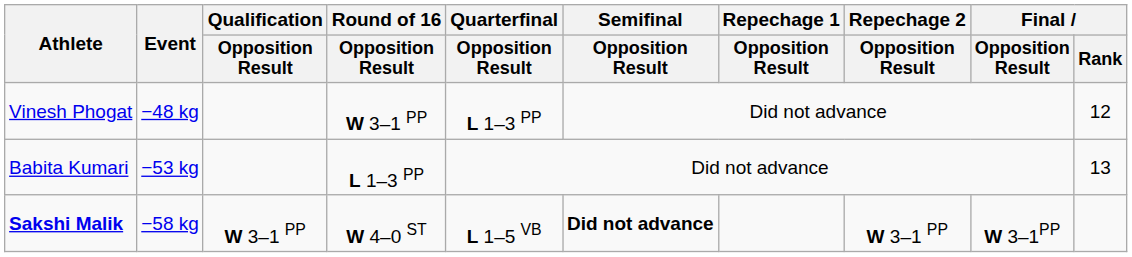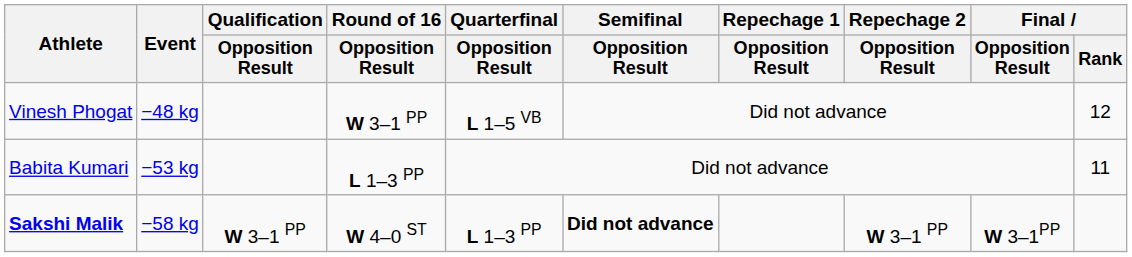Vinesh Phogat | Quarterfinal / Opposition Result: L 1–3 PP -> L 1–5 VB
Babita Kumari | Final / Rank: 13 -> 11
Sakshi Malik | Quarterfinal / Opposition Result: L 1–5 VB -> L 1–3 PP
